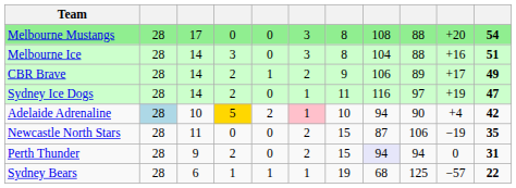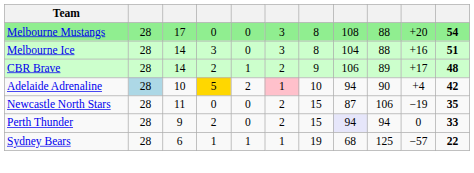CBR Brave | column 11: 49 -> 48
- row: Sydney Ice Dogs | 28 | 14 | 2 | 0 | 1 | 11 | 116 | 97 | +19 | 47
Perth Thunder | column 11: 31 -> 33
